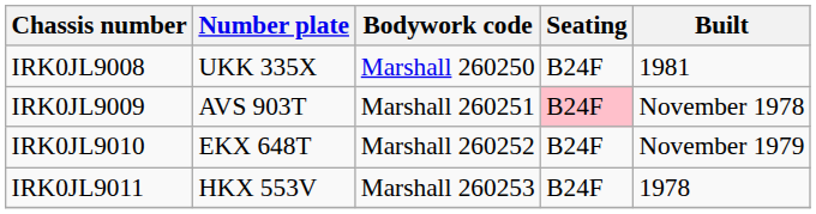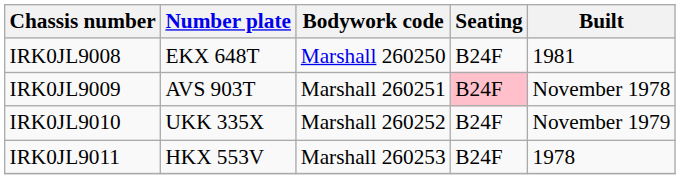IRK0JL9008 | Number plate: UKK 335X -> EKX 648T
IRK0JL9010 | Number plate: EKX 648T -> UKK 335X
